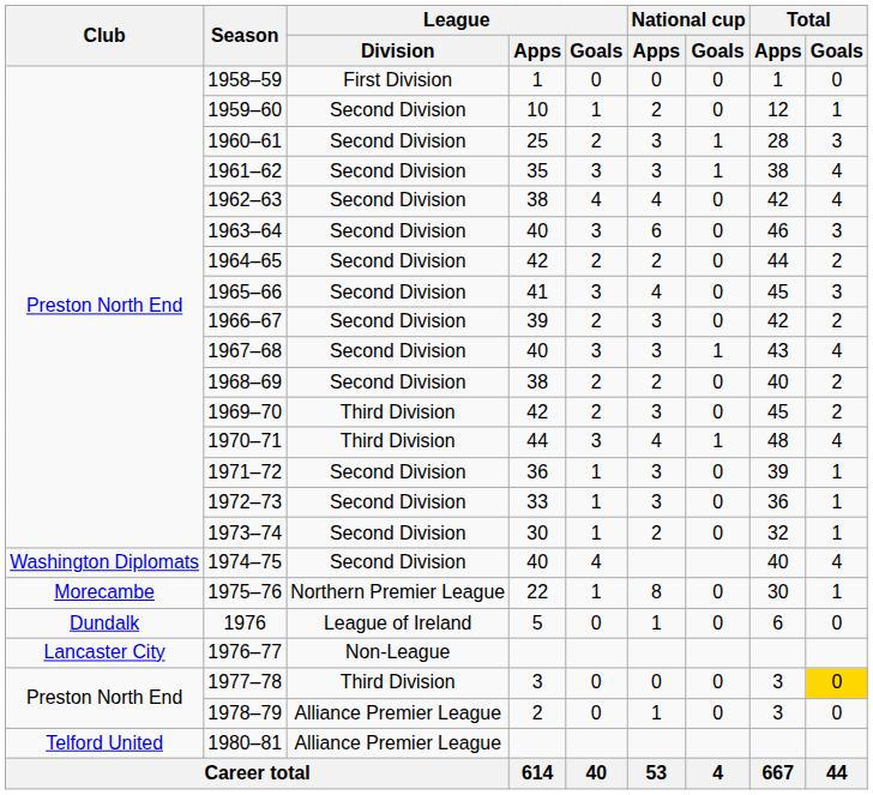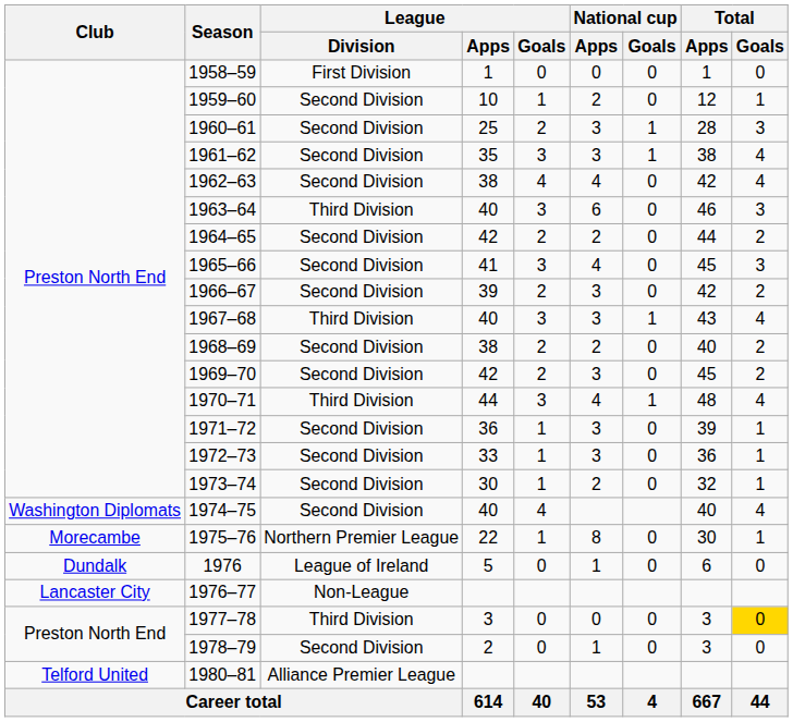1963–64 | League / Division: Second Division -> Third Division
1967–68 | League / Division: Second Division -> Third Division
1969–70 | League / Division: Third Division -> Second Division
1978–79 | League / Division: Alliance Premier League -> Second Division
